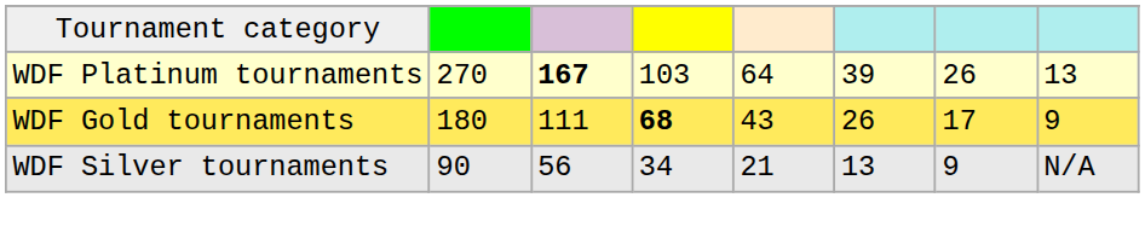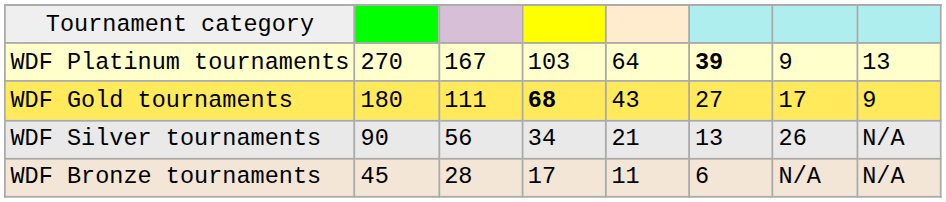WDF Platinum tournaments | column 3: bold -> normal
WDF Platinum tournaments | column 6: normal -> bold
WDF Platinum tournaments | column 7: 26 -> 9
WDF Gold tournaments | column 6: 26 -> 27
WDF Silver tournaments | column 7: 9 -> 26
+ row: WDF Bronze tournaments | 45 | 28 | 17 | 11 | 6 | N/A | N/A
